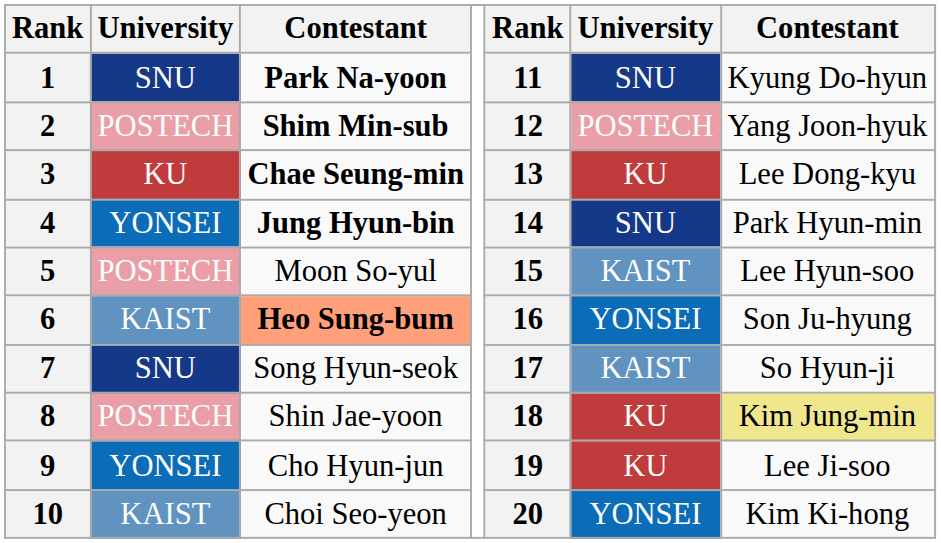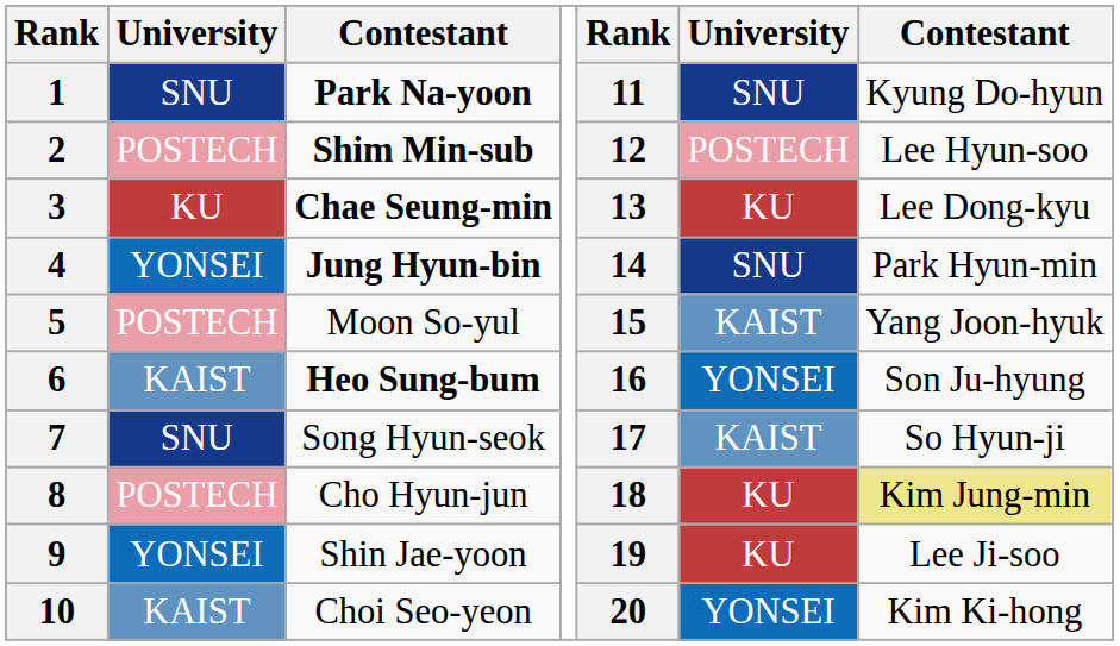2 | column 7: Yang Joon-hyuk -> Lee Hyun-soo
5 | column 7: Lee Hyun-soo -> Yang Joon-hyuk
6 | column 3: lightsalmon background -> no background
8 | column 3: Shin Jae-yoon -> Cho Hyun-jun
9 | column 3: Cho Hyun-jun -> Shin Jae-yoon
